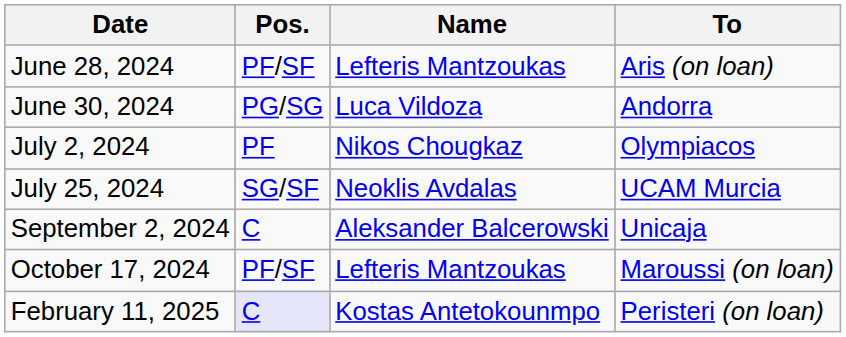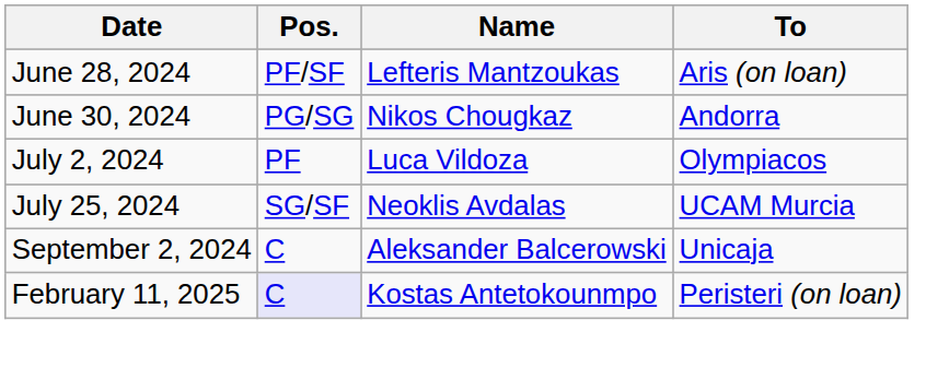June 30, 2024 | Name: Luca Vildoza -> Nikos Chougkaz
July 2, 2024 | Name: Nikos Chougkaz -> Luca Vildoza
- row: October 17, 2024 | PF/SF | Lefteris Mantzoukas | Maroussi (on loan)
